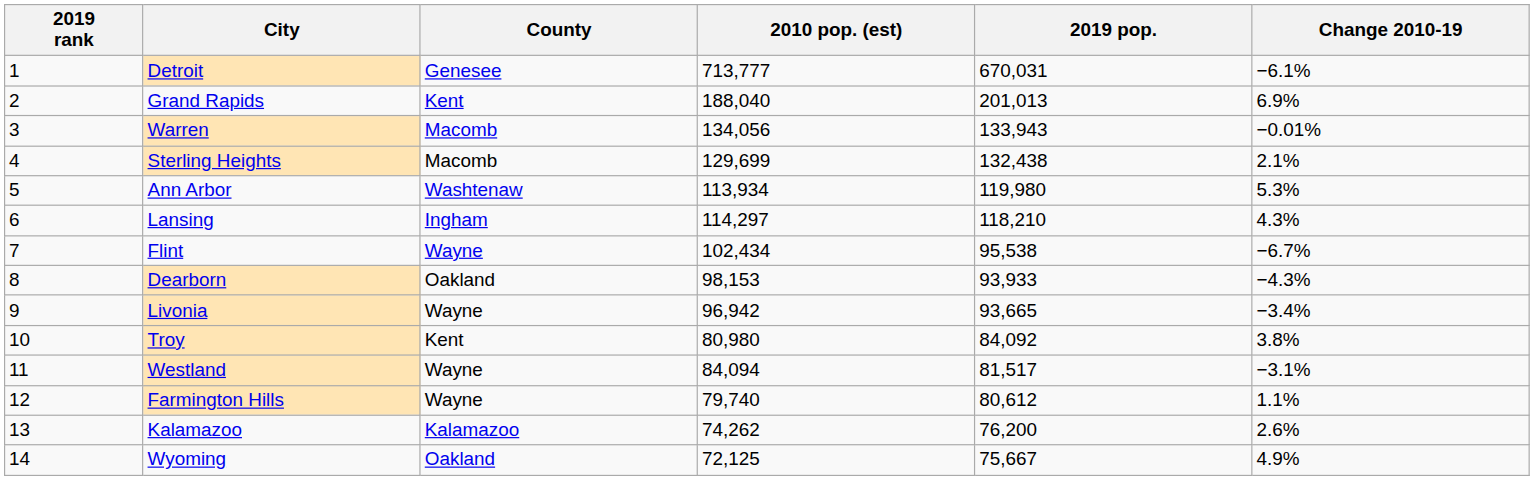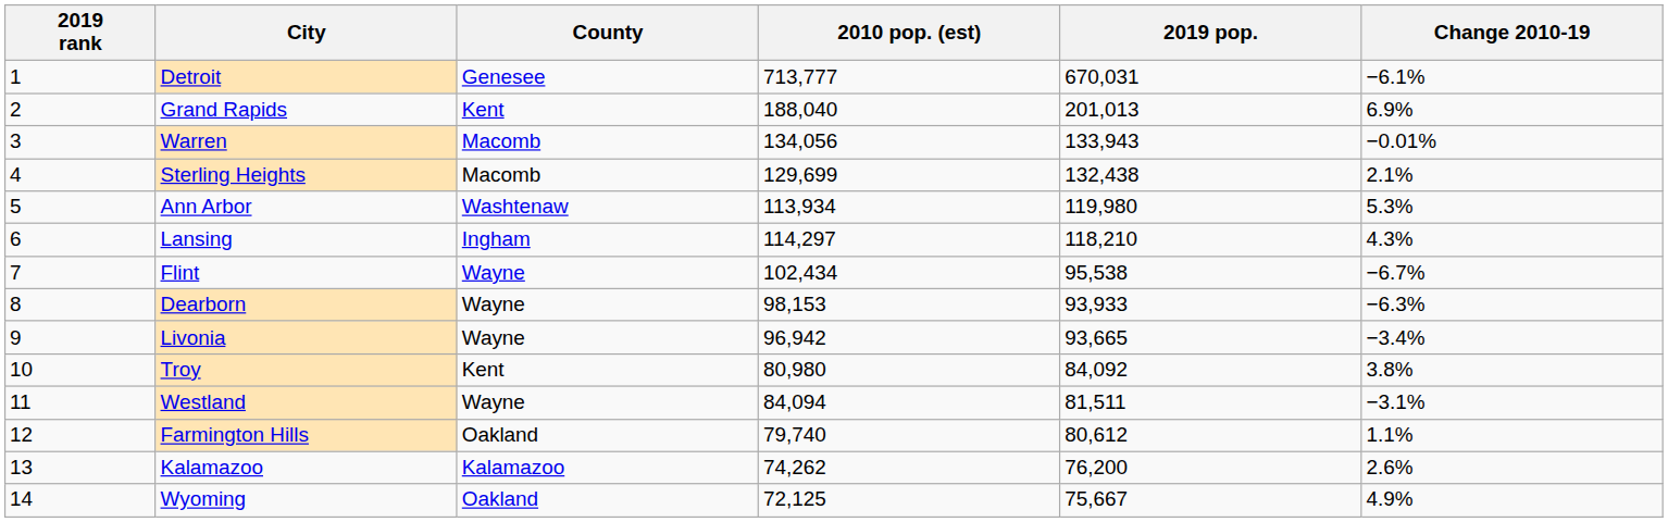Dearborn | County: Oakland -> Wayne
Dearborn | Change 2010-19: −4.3% -> −6.3%
Westland | 2019 pop.: 81,517 -> 81,511
Farmington Hills | County: Wayne -> Oakland
